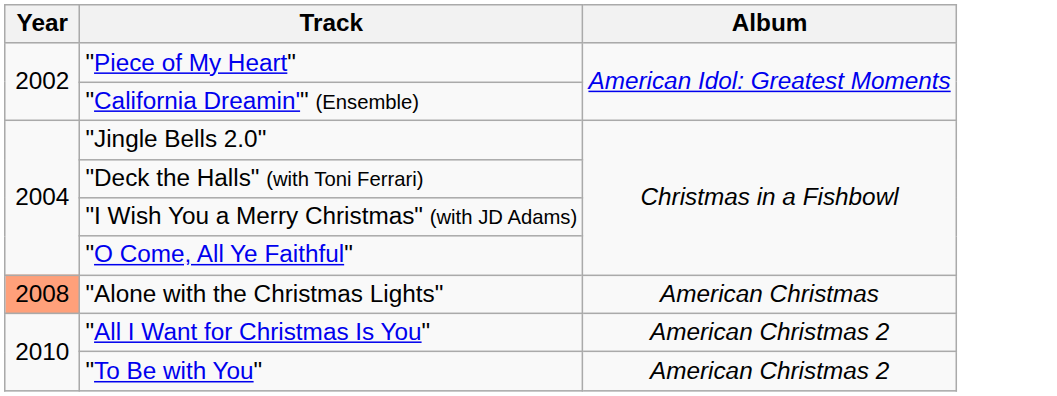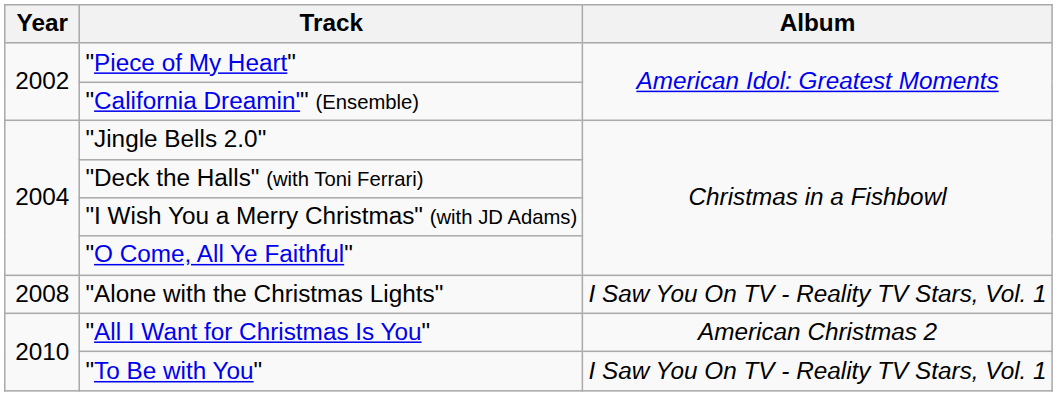"Alone with the Christmas Lights" | Year: lightsalmon background -> no background
"Alone with the Christmas Lights" | Album: American Christmas -> I Saw You On TV - Reality TV Stars, Vol. 1
"To Be with You" | Album: American Christmas 2 -> I Saw You On TV - Reality TV Stars, Vol. 1
